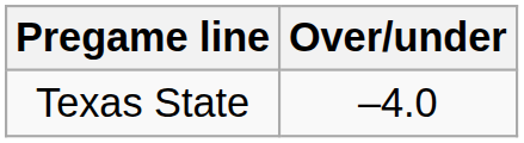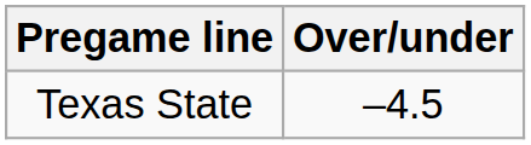Texas State | Over/under: –4.0 -> –4.5
